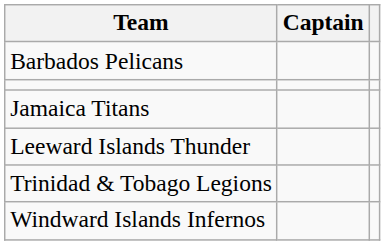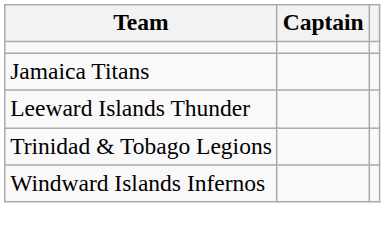- row: Barbados Pelicans
